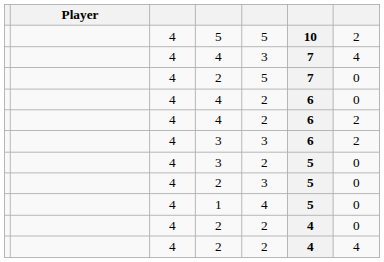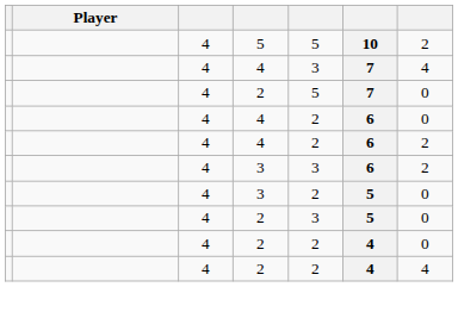- row: 4 | 1 | 4 | 5 | 0
